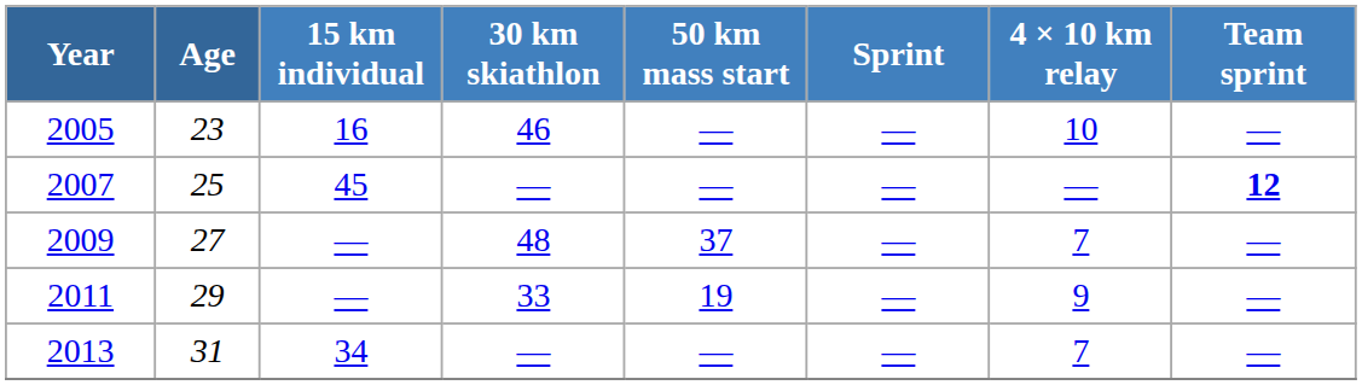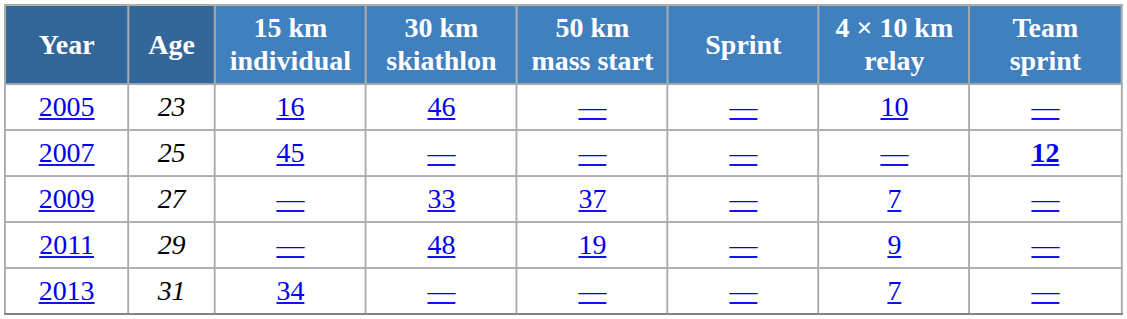2009 | 30 km skiathlon: 48 -> 33
2011 | 30 km skiathlon: 33 -> 48
